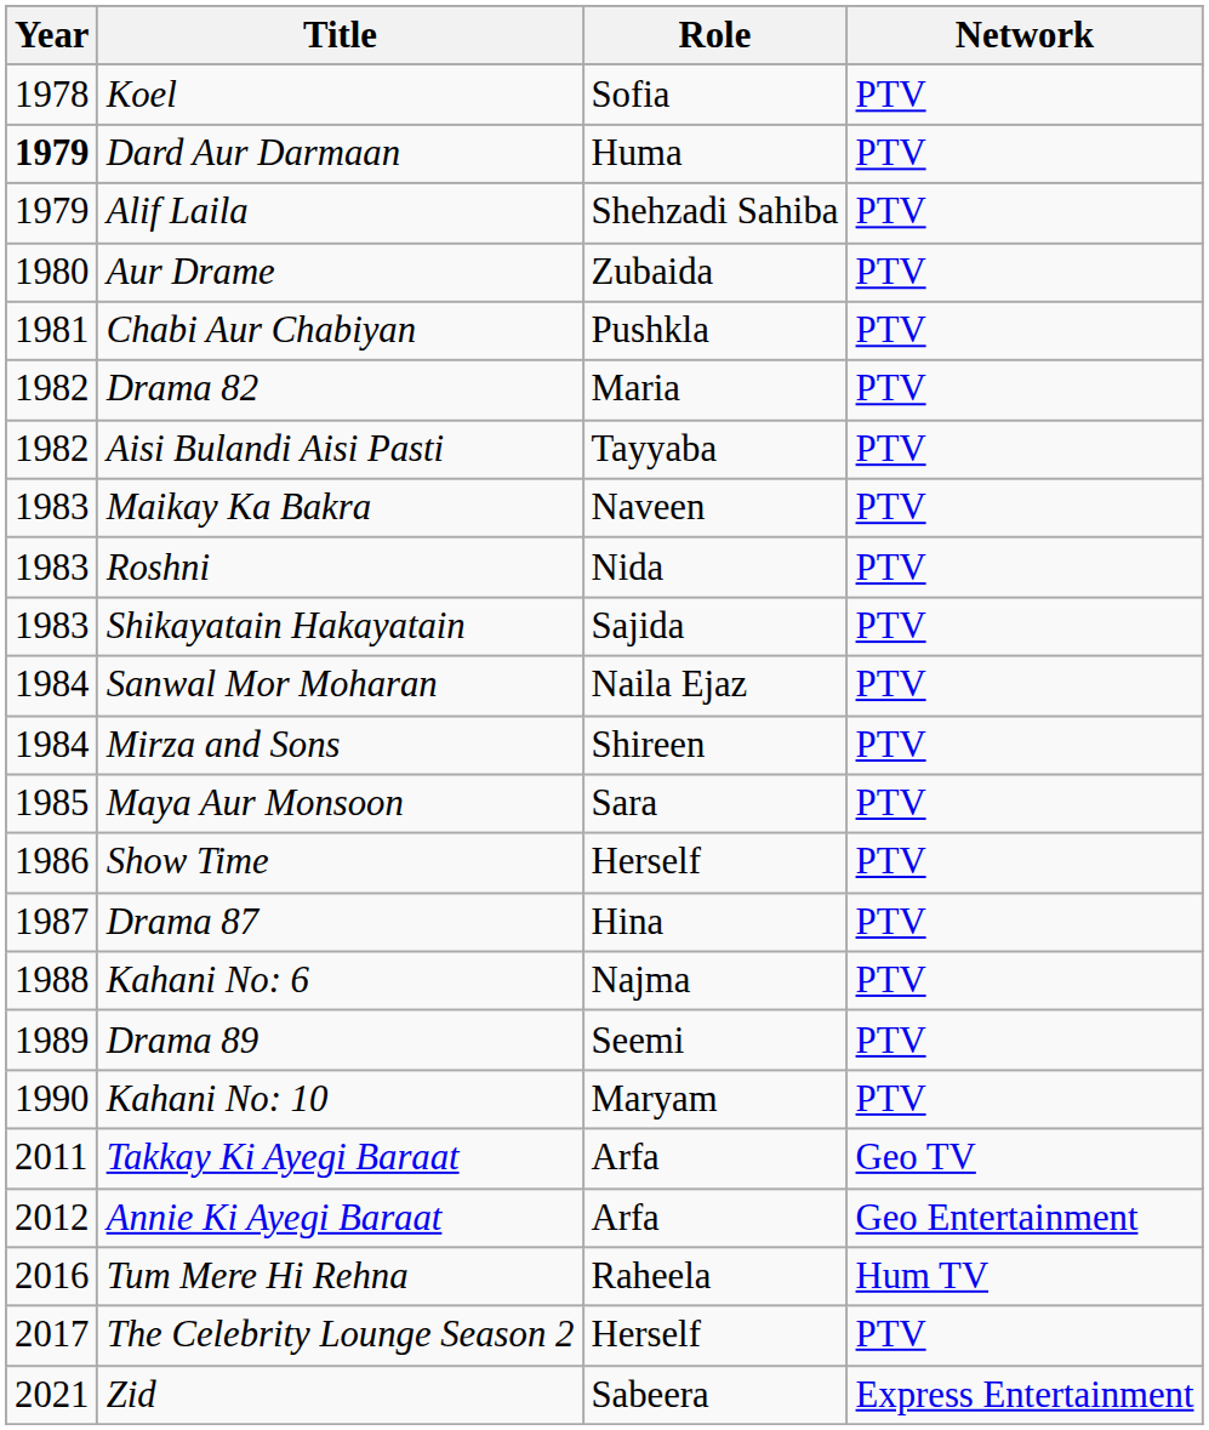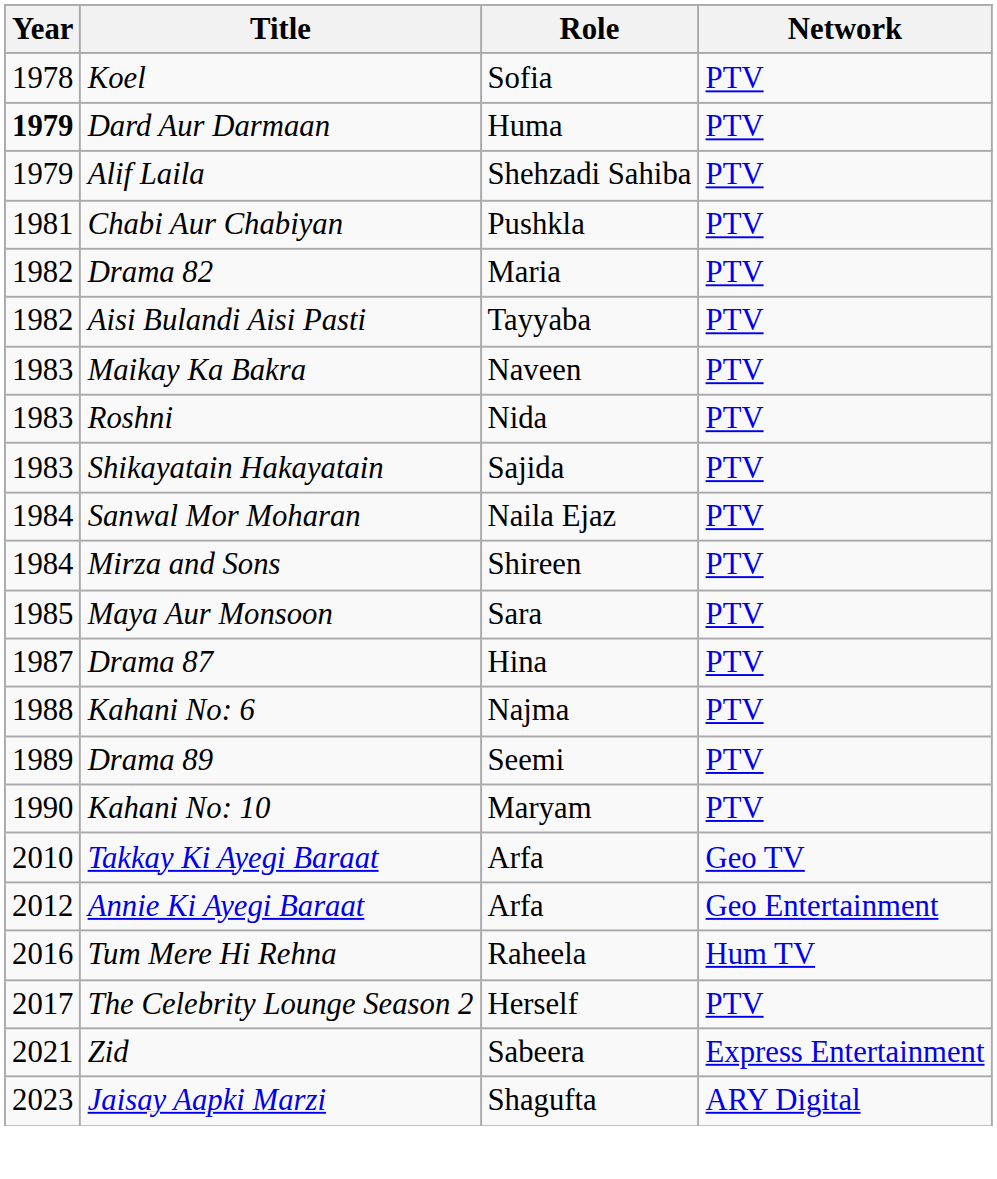- row: 1980 | Aur Drame | Zubaida | PTV
- row: 1986 | Show Time | Herself | PTV
Takkay Ki Ayegi Baraat | Year: 2011 -> 2010
+ row: 2023 | Jaisay Aapki Marzi | Shagufta | ARY Digital
